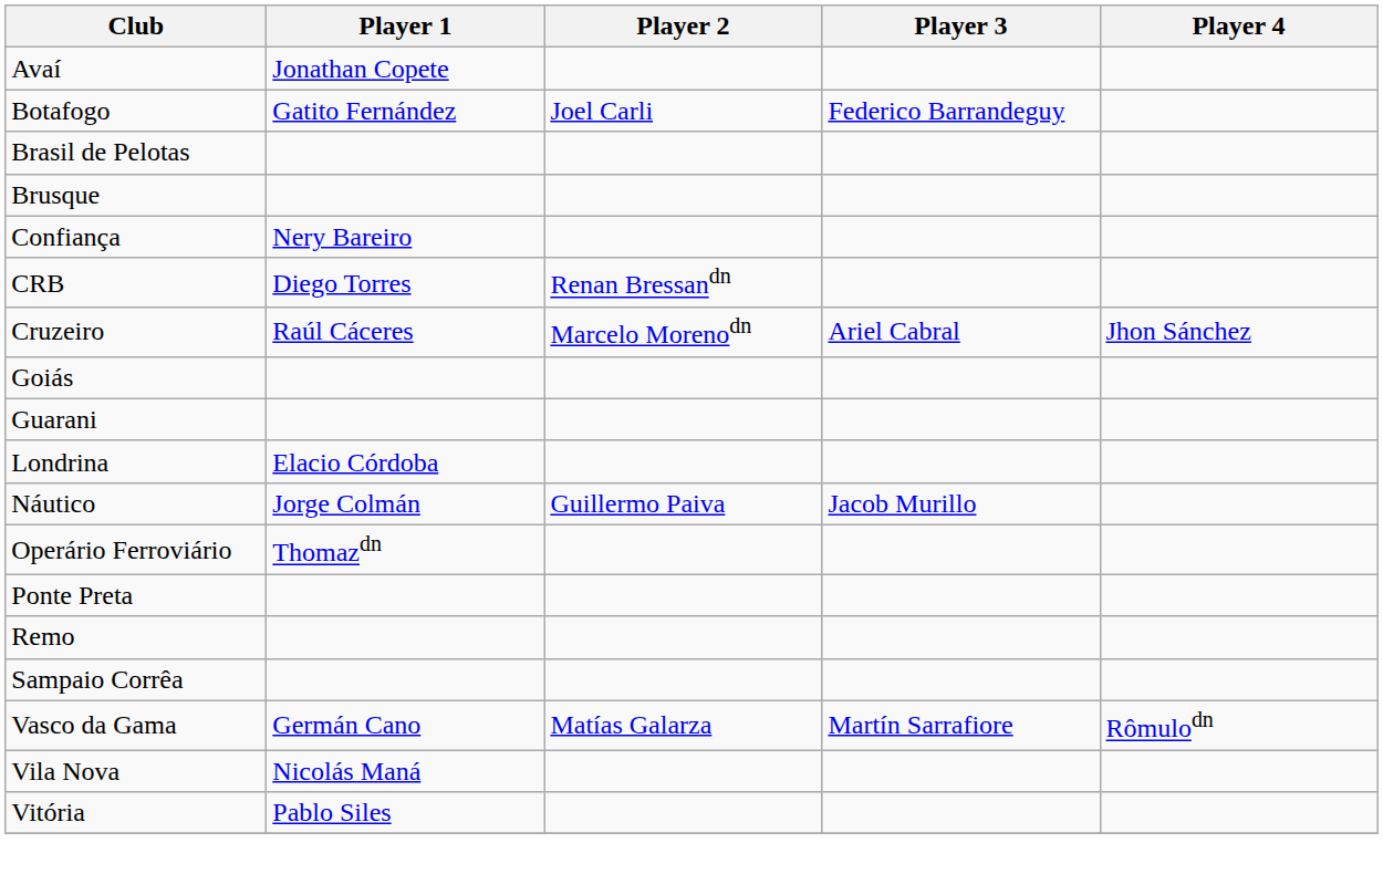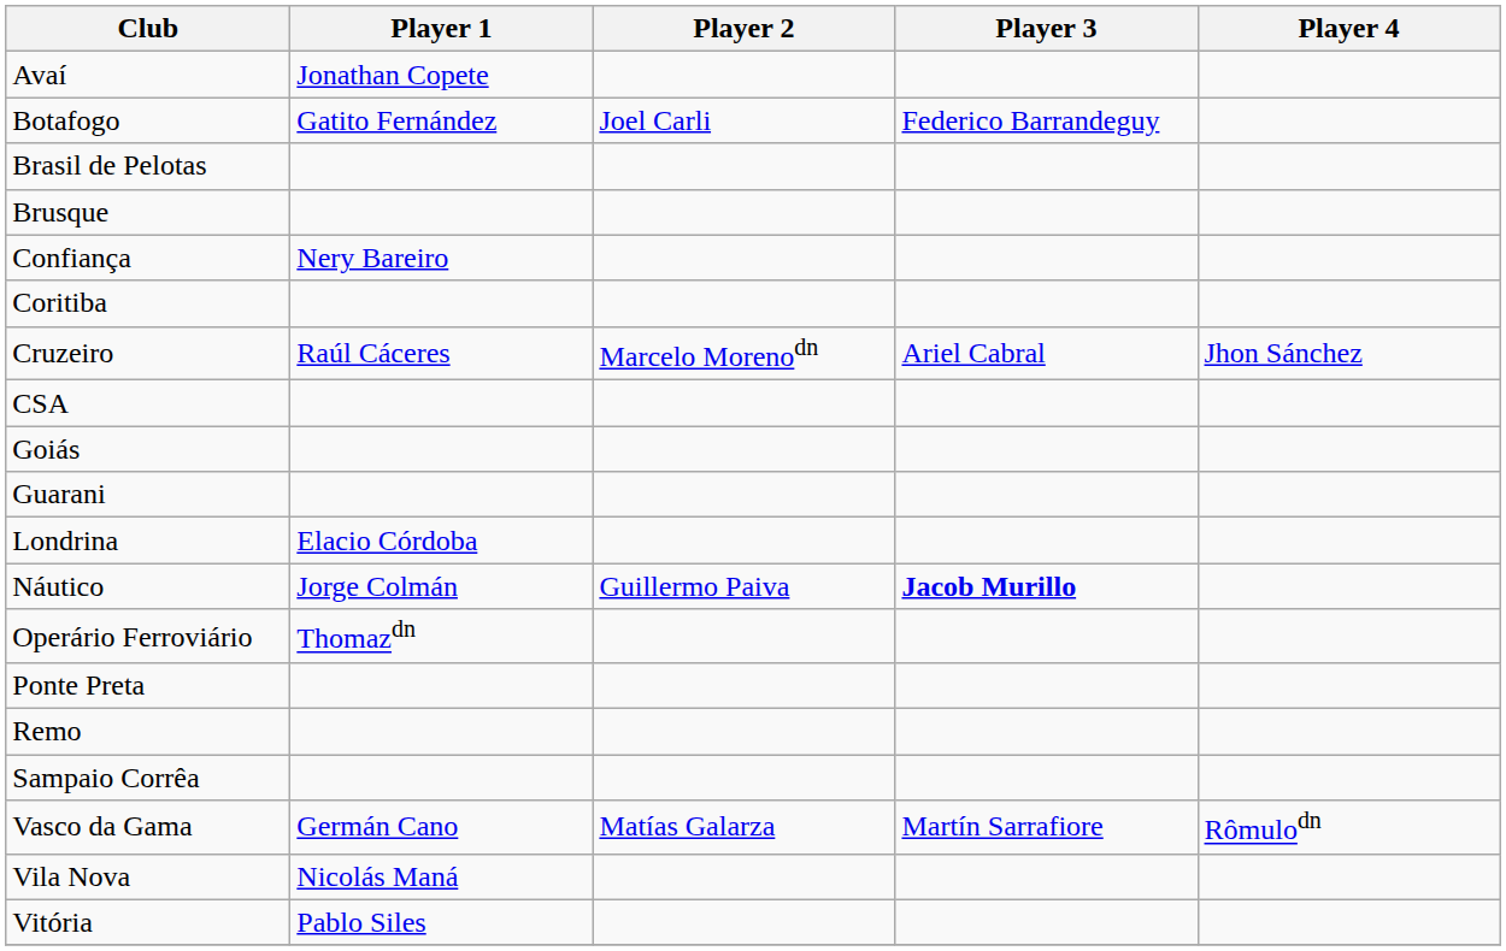+ row: Coritiba
- row: CRB | Diego Torres | Renan Bressandn
+ row: CSA
Náutico | Player 3: normal -> bold
